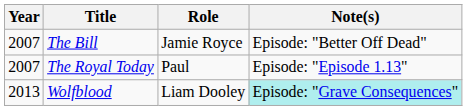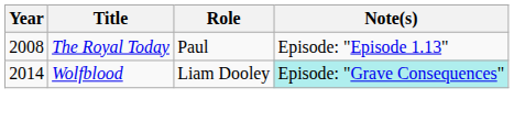- row: 2007 | The Bill | Jamie Royce | Episode: "Better Off Dead"
The Royal Today | Year: 2007 -> 2008
Wolfblood | Year: 2013 -> 2014
